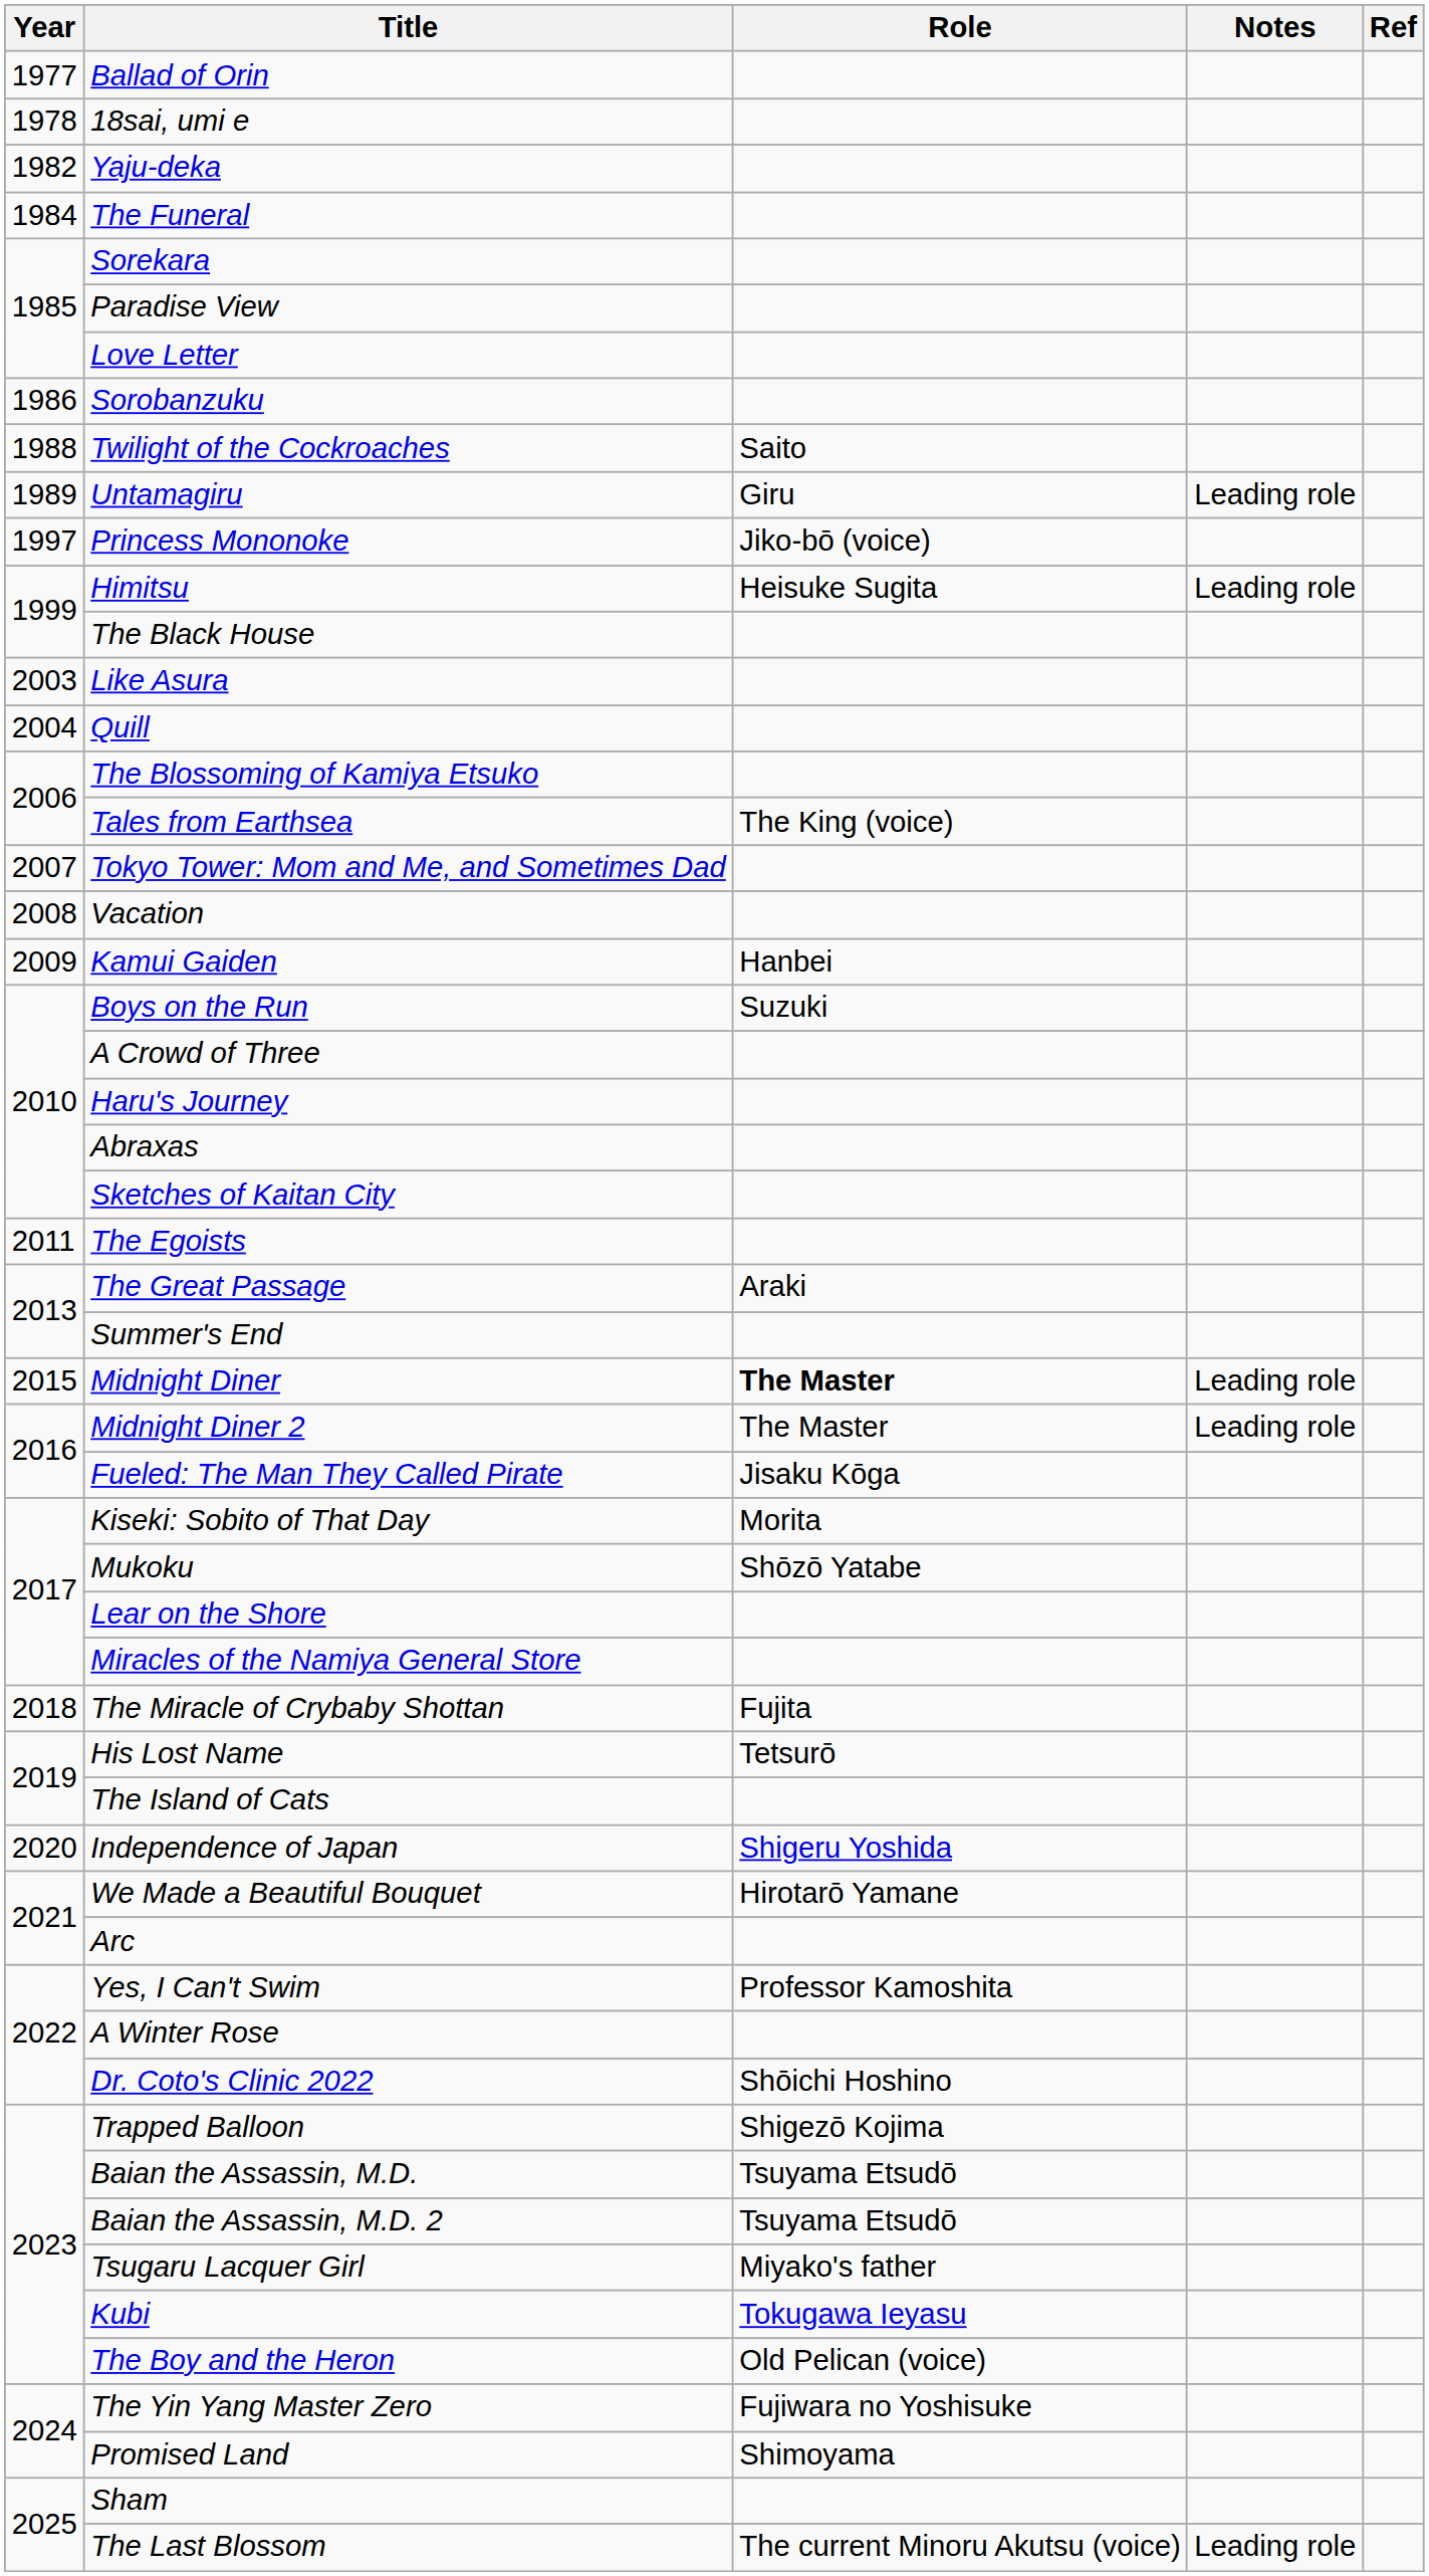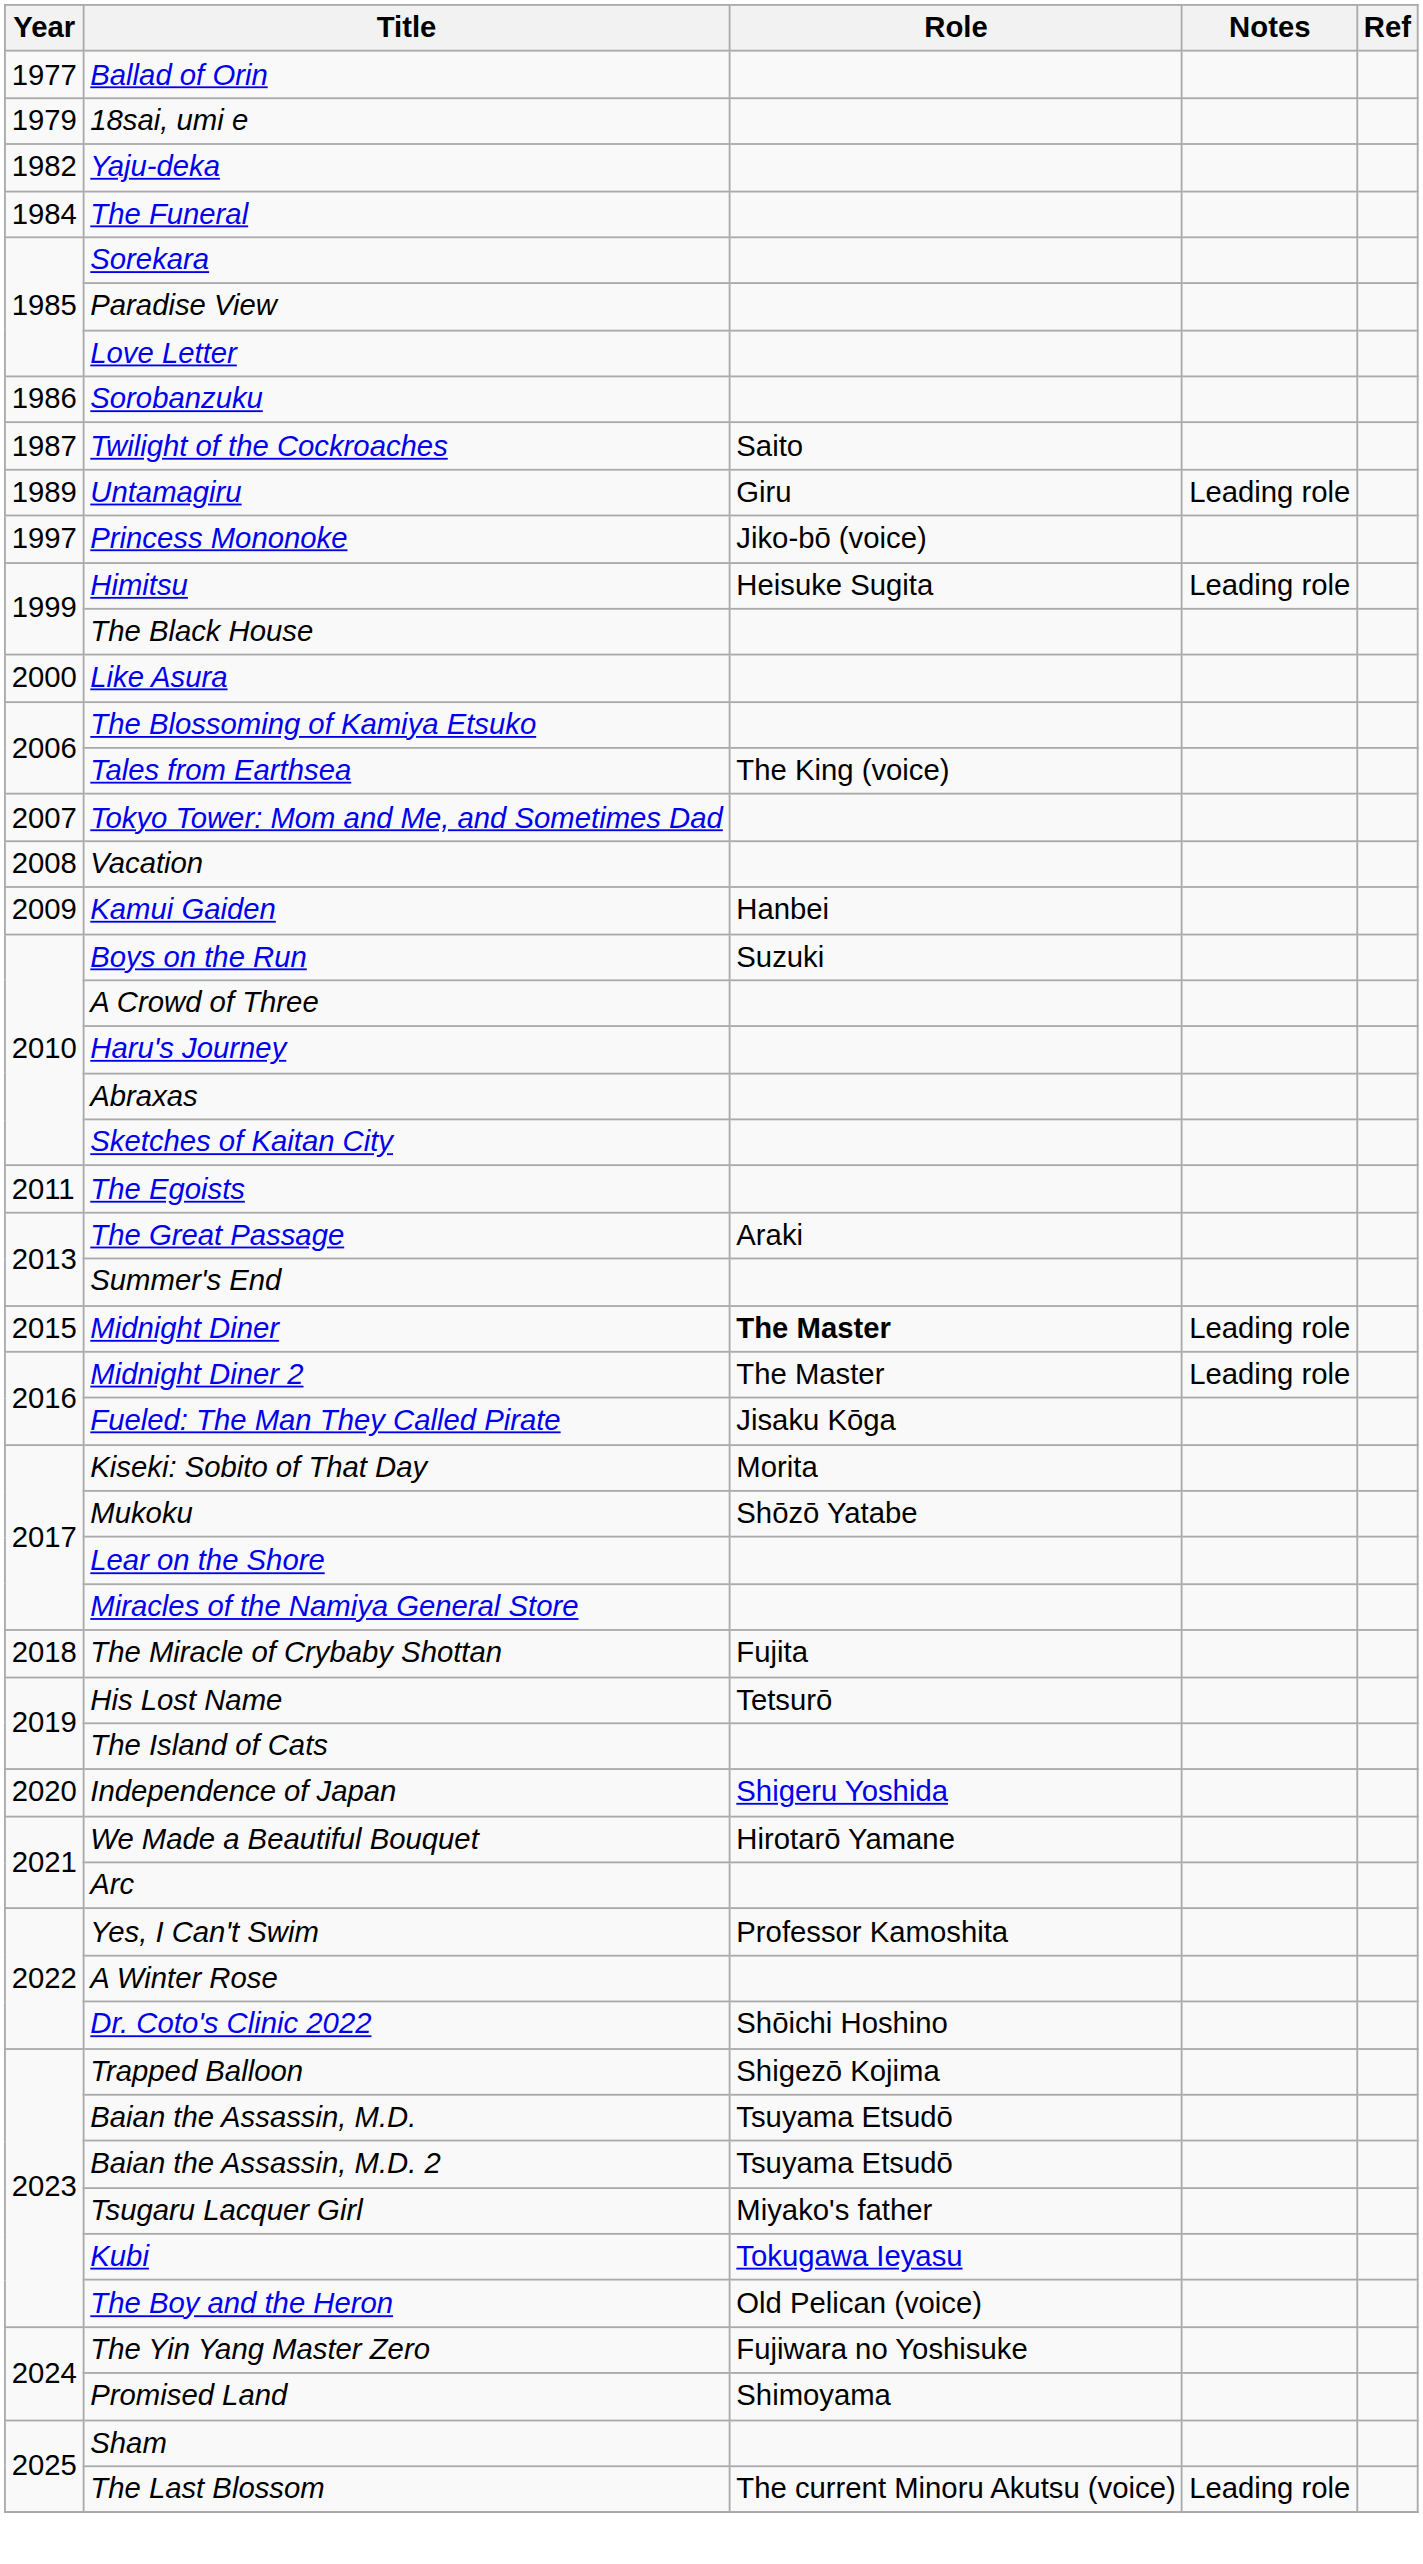18sai, umi e | Year: 1978 -> 1979
Twilight of the Cockroaches | Year: 1988 -> 1987
Like Asura | Year: 2003 -> 2000
- row: 2004 | Quill
